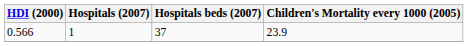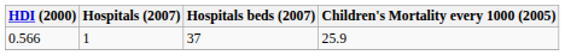0.566 | Children's Mortality every 1000 (2005): 23.9 -> 25.9
